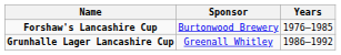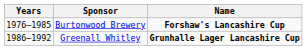columns swapped: Years <-> Name
